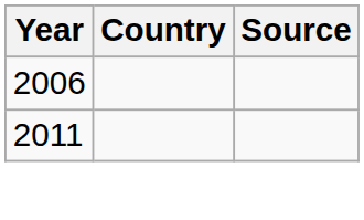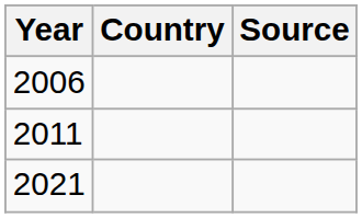+ row: 2021
